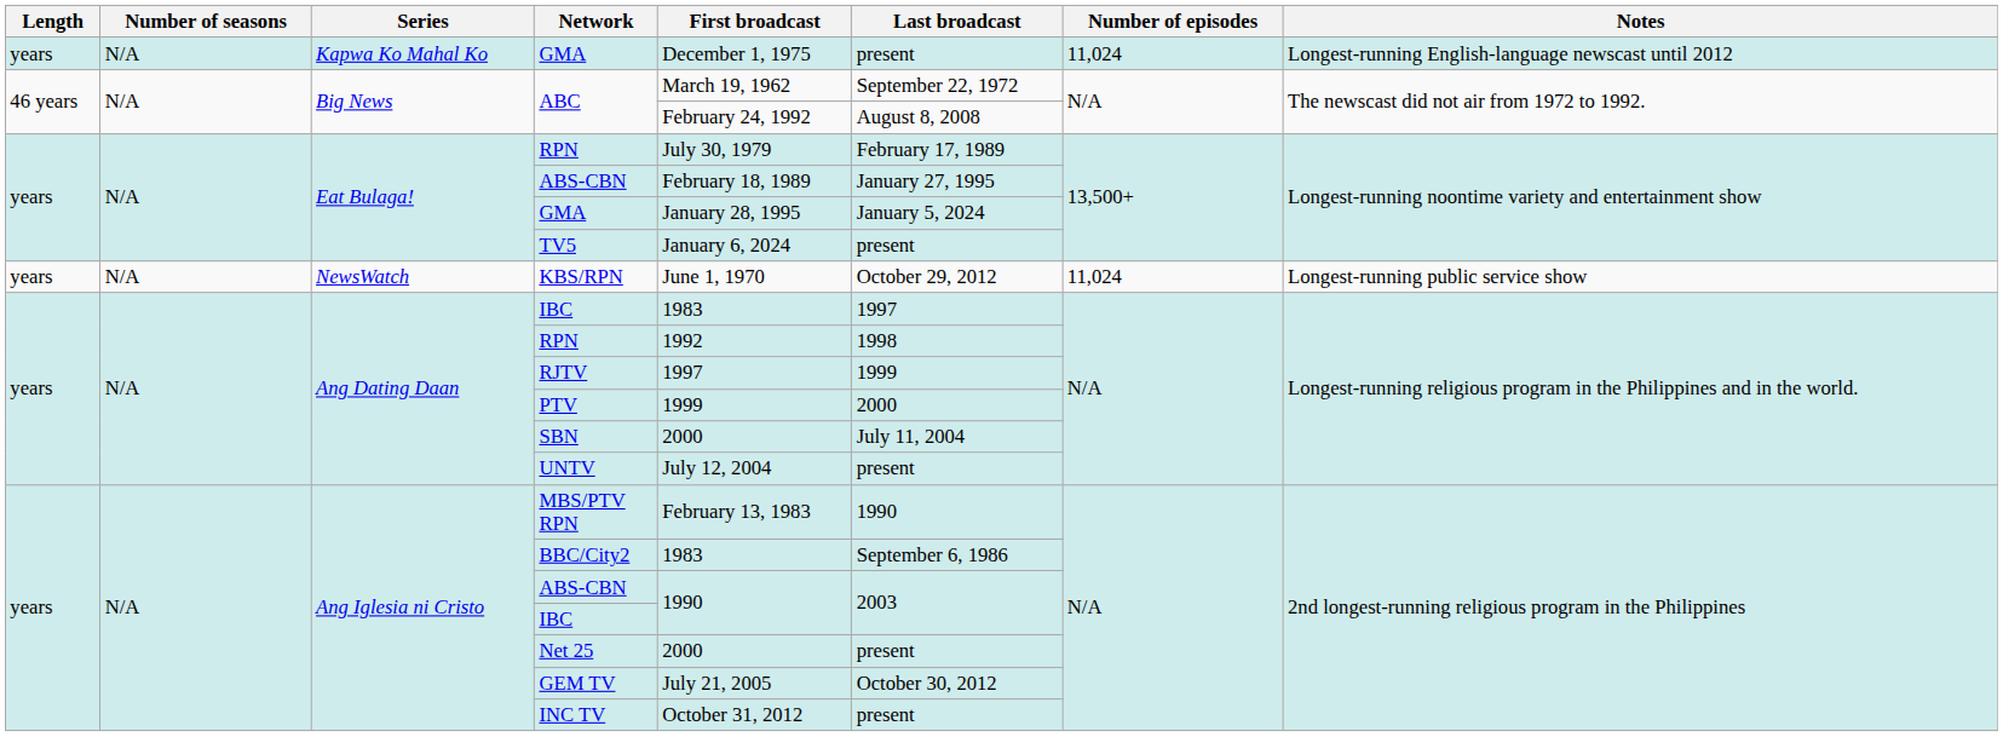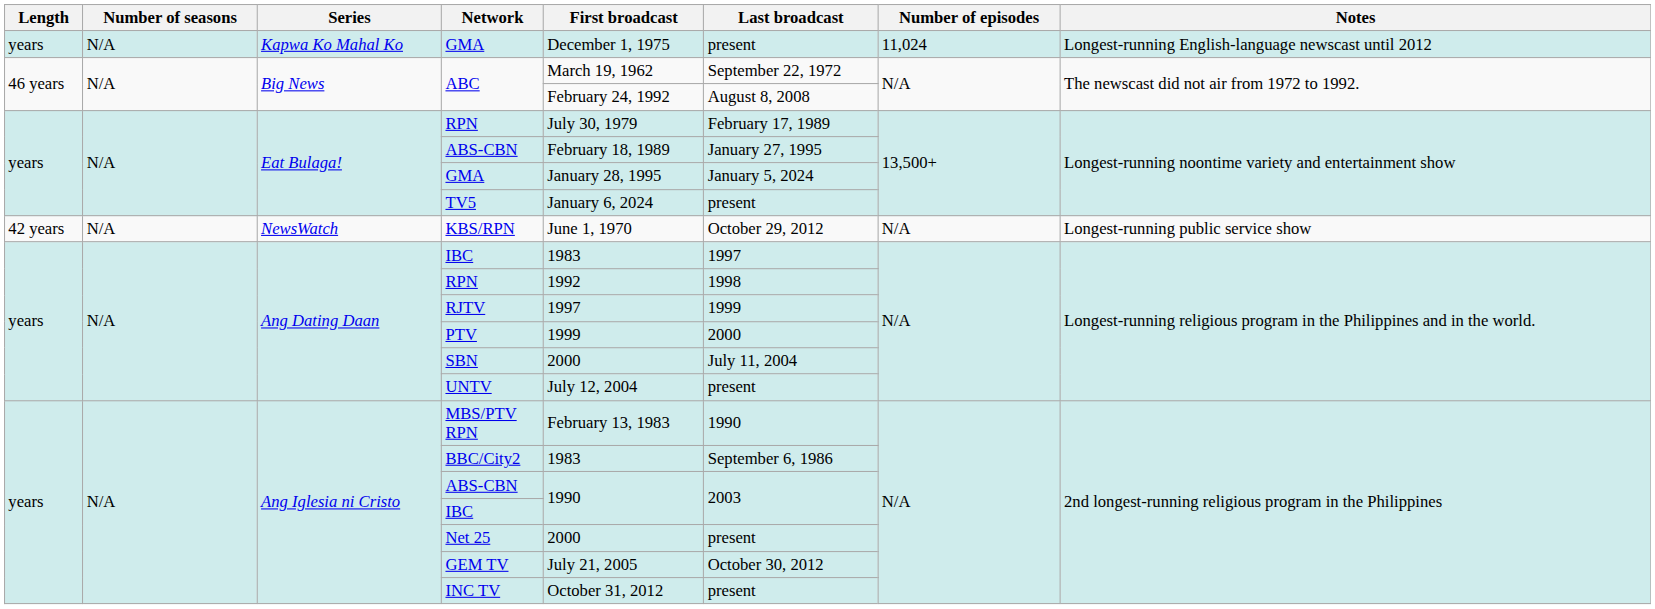KBS/RPN | Length: years -> 42 years
KBS/RPN | Number of episodes: 11,024 -> N/A
